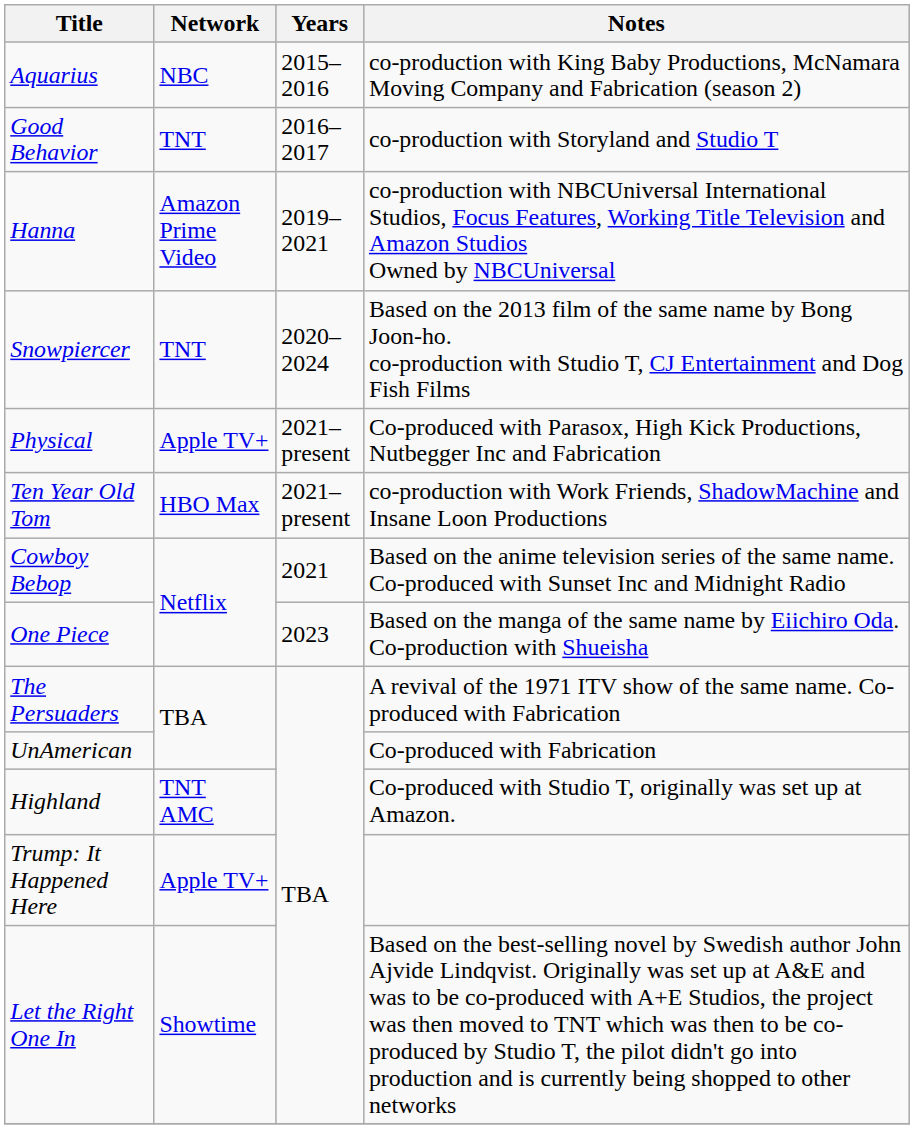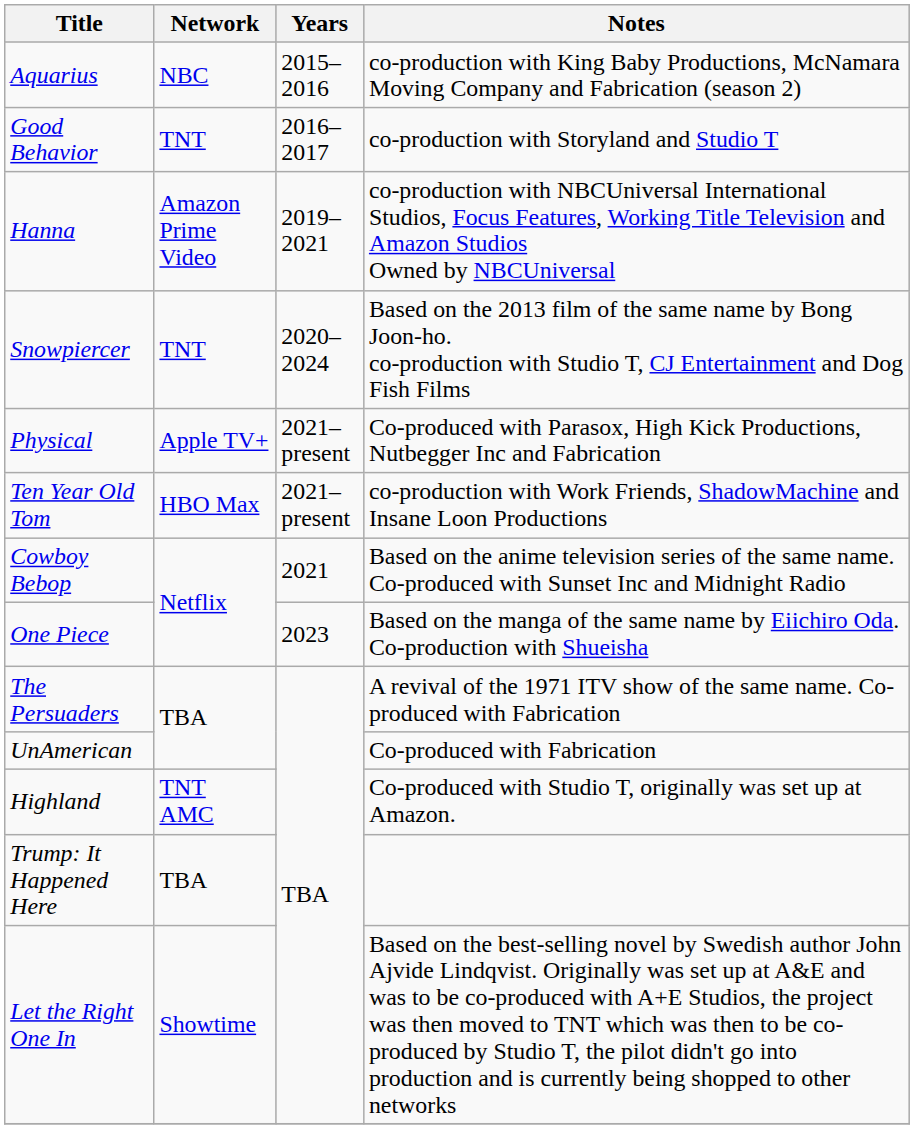Trump: It Happened Here | Network: Apple TV+ -> TBA
